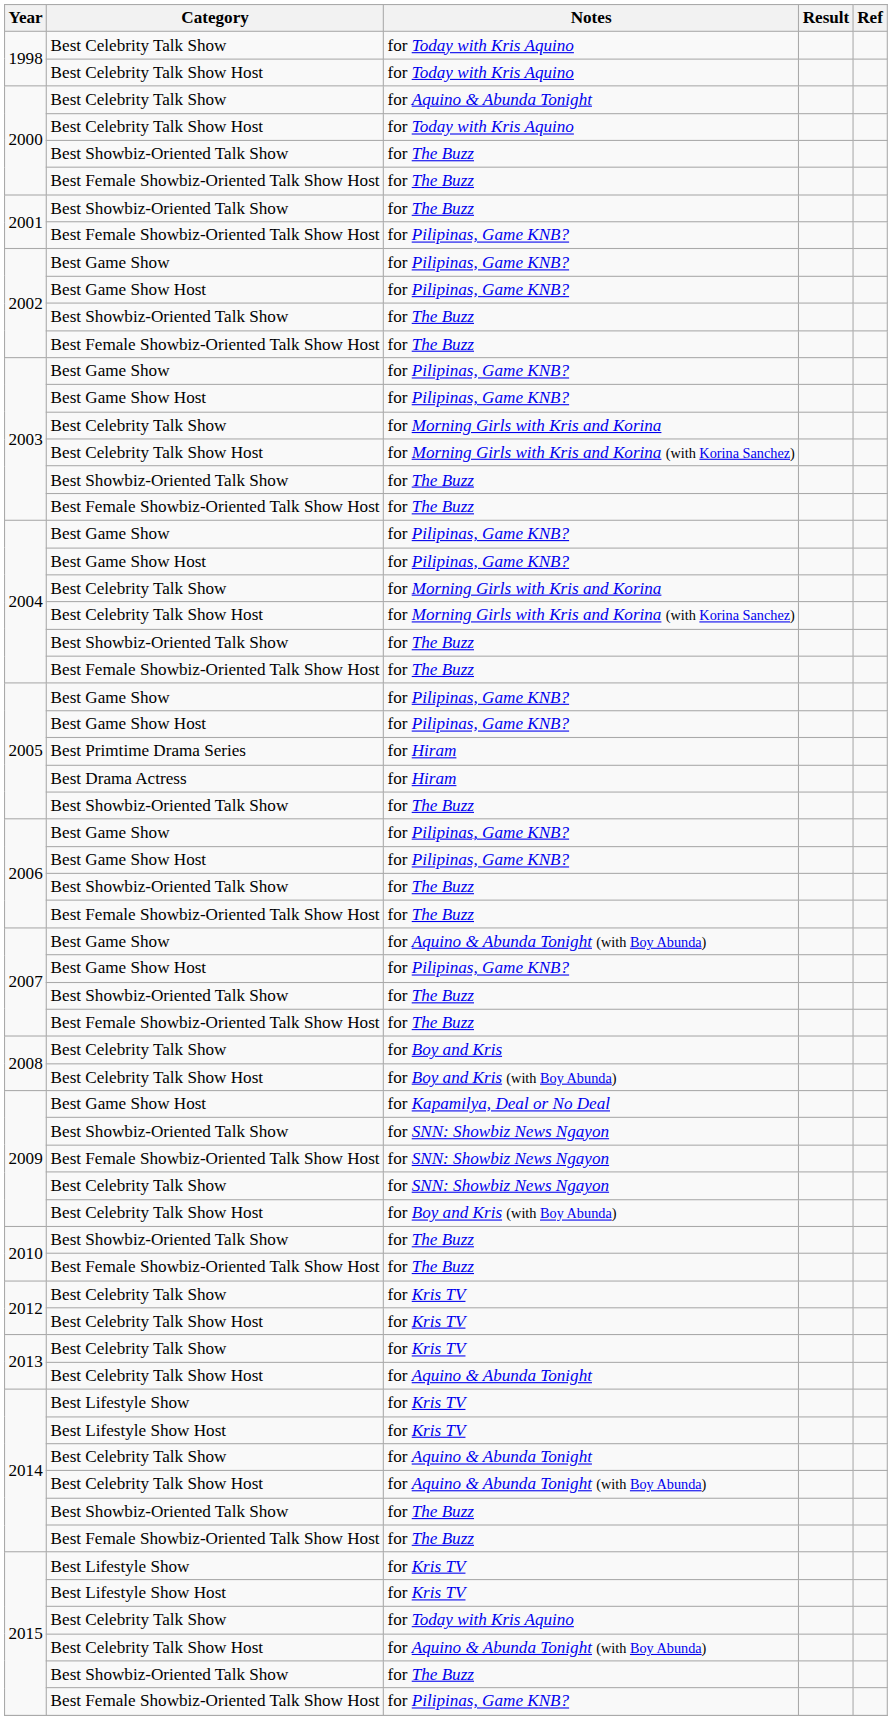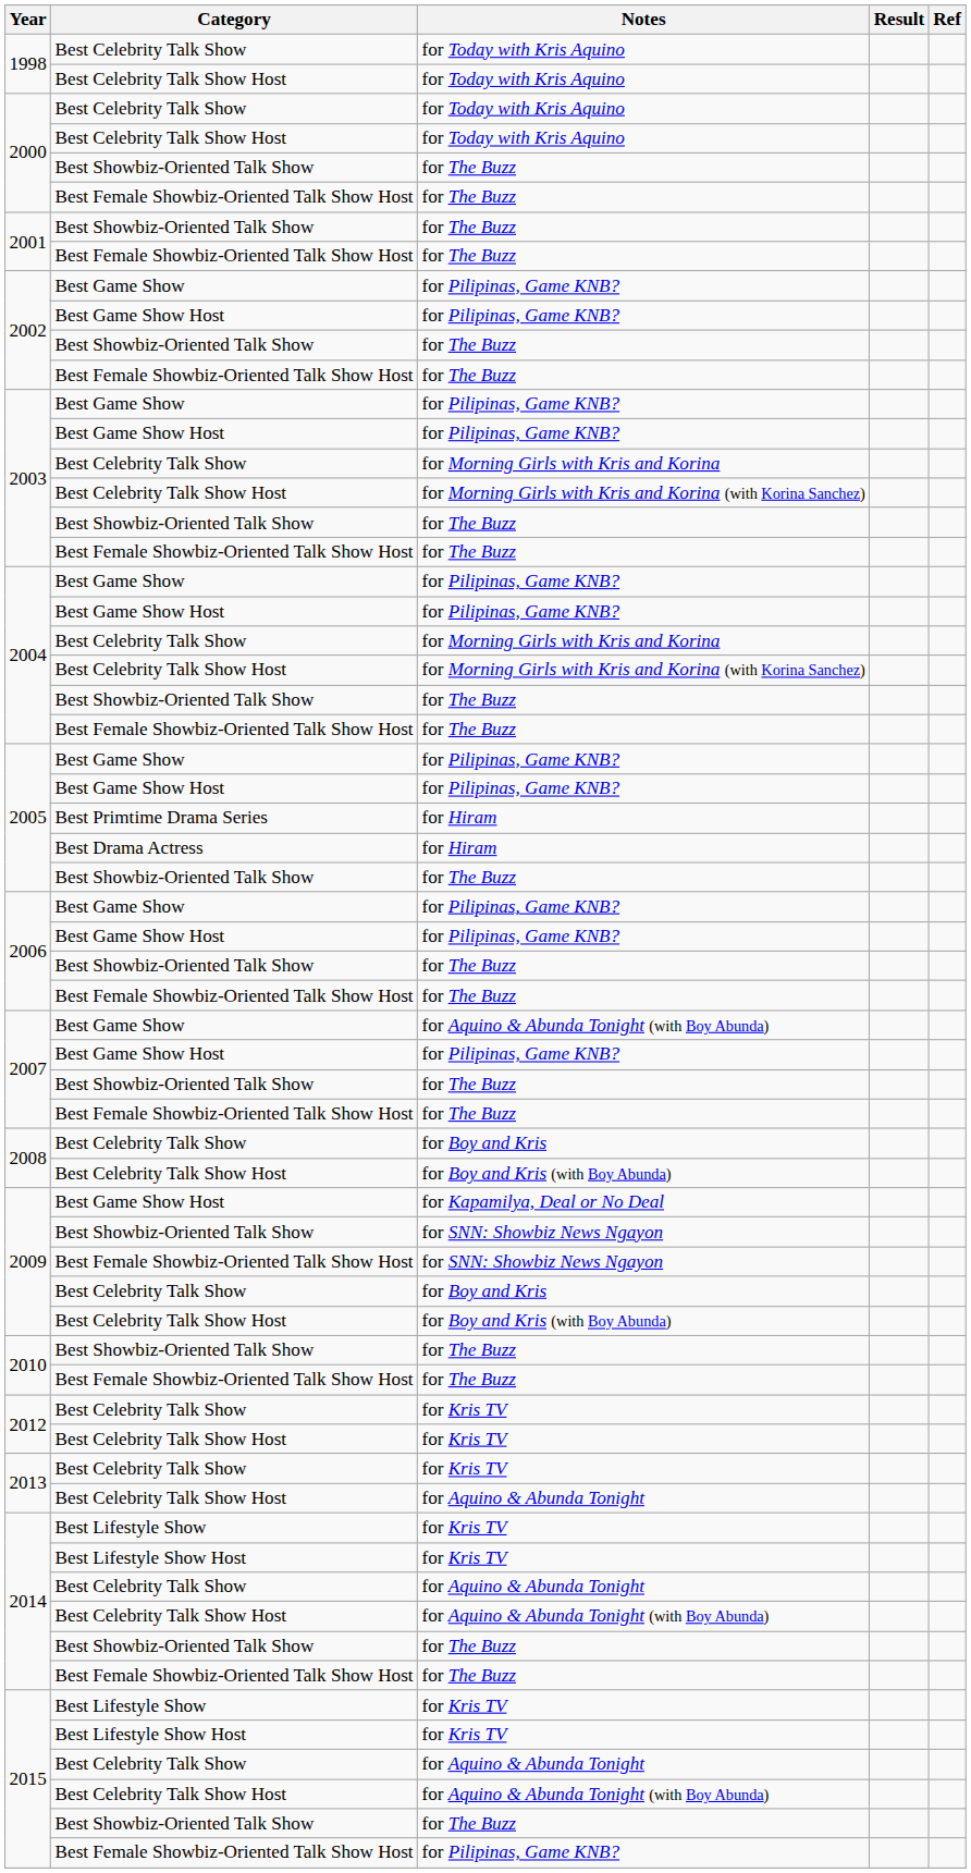2000 / Best Celebrity Talk Show | Notes: for Aquino & Abunda Tonight -> for Today with Kris Aquino
2001 / Best Female Showbiz-Oriented Talk Show Host | Notes: for Pilipinas, Game KNB? -> for The Buzz
2009 / Best Celebrity Talk Show | Notes: for SNN: Showbiz News Ngayon -> for Boy and Kris
2015 / Best Celebrity Talk Show | Notes: for Today with Kris Aquino -> for Aquino & Abunda Tonight
